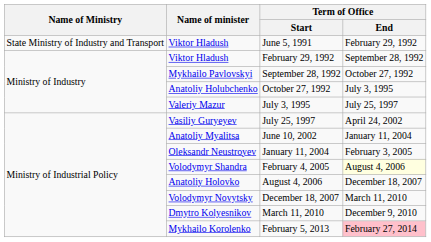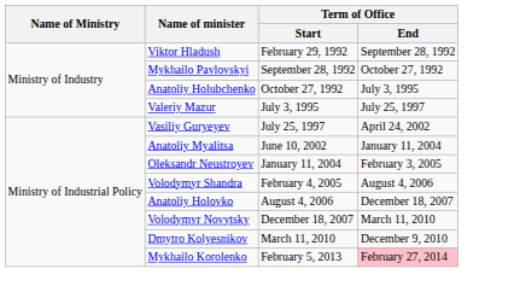- row: State Ministry of Industry and Transport | Viktor Hladush | June 5, 1991 | February 29, 1992
February 4, 2005 | Term of Office / End: lightyellow background -> no background
